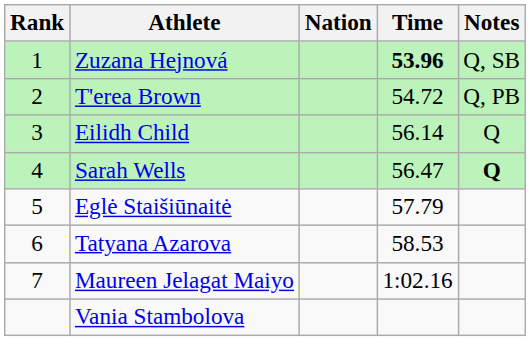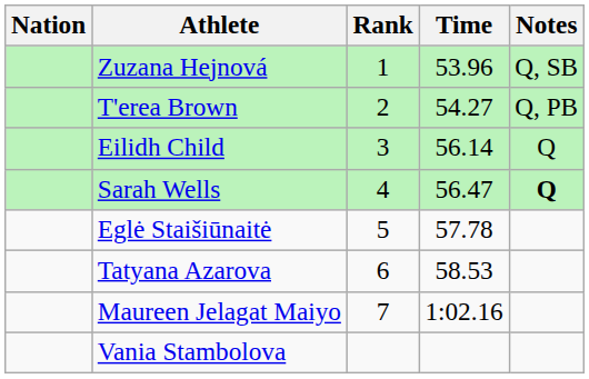columns swapped: Rank <-> Nation
Zuzana Hejnová | Time: bold -> normal
T'erea Brown | Time: 54.72 -> 54.27
Eglė Staišiūnaitė | Time: 57.79 -> 57.78
